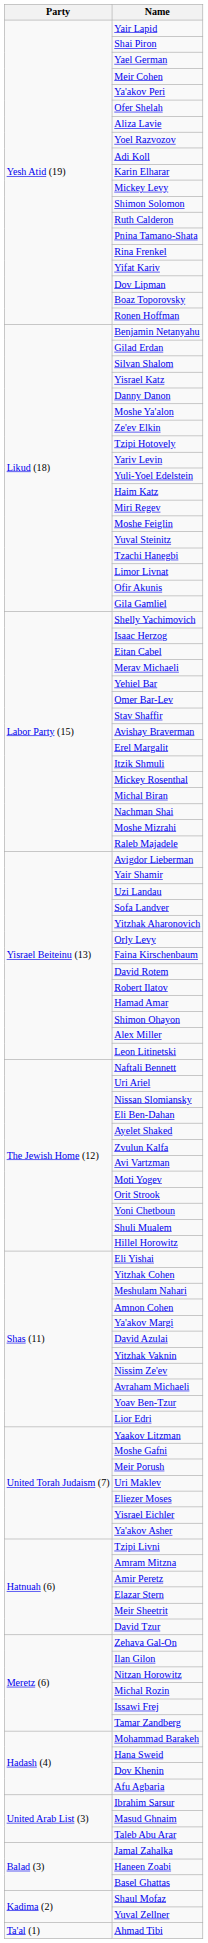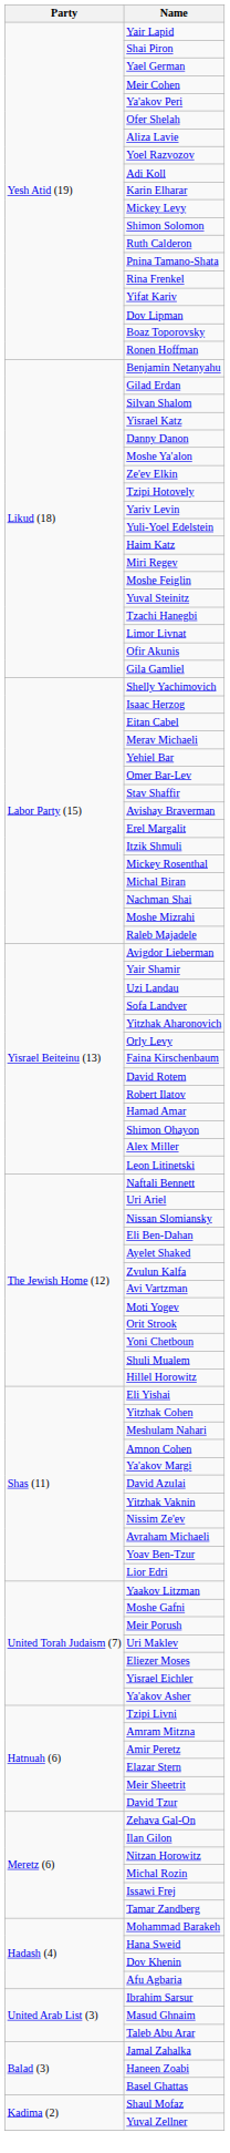- row: Ta'al (1) | Ahmad Tibi
